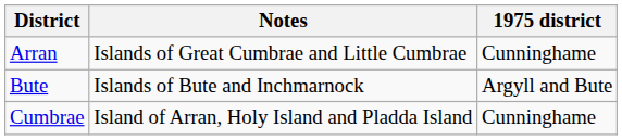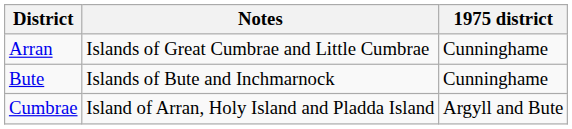Bute | 1975 district: Argyll and Bute -> Cunninghame
Cumbrae | 1975 district: Cunninghame -> Argyll and Bute
